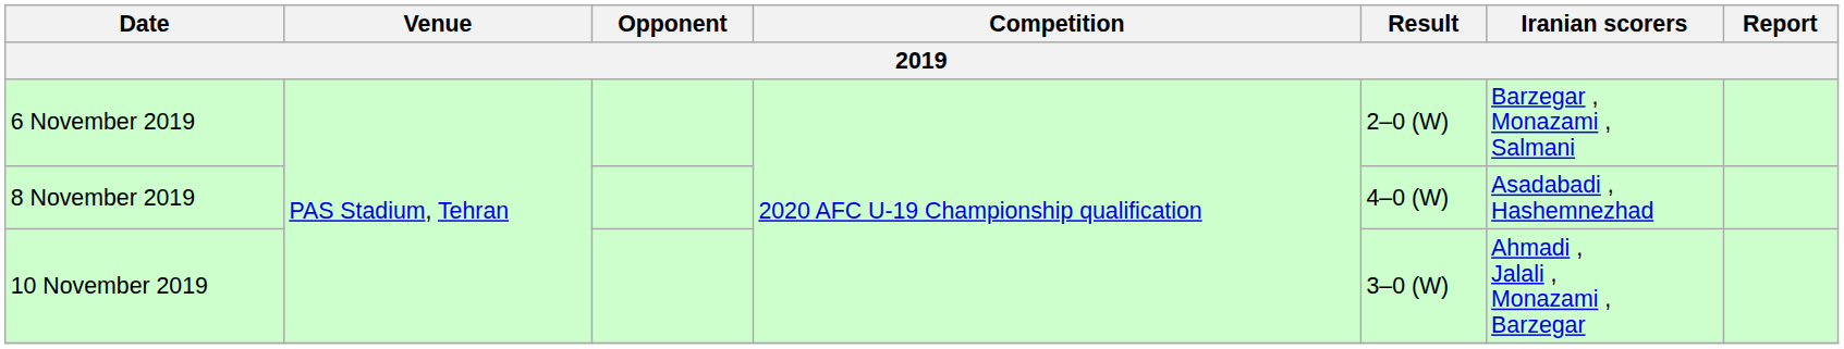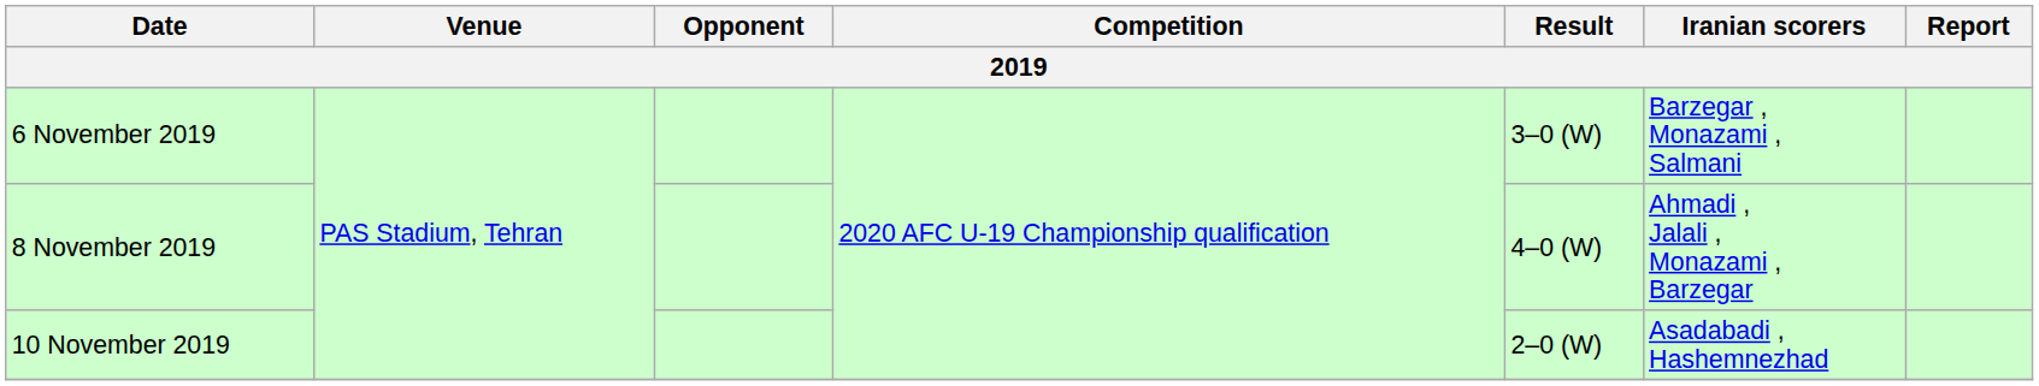6 November 2019 | Result: 2–0 (W) -> 3–0 (W)
8 November 2019 | Iranian scorers: Asadabadi , Hashemnezhad -> Ahmadi , Jalali , Monazami , Barzegar
10 November 2019 | Result: 3–0 (W) -> 2–0 (W)
10 November 2019 | Iranian scorers: Ahmadi , Jalali , Monazami , Barzegar -> Asadabadi , Hashemnezhad
